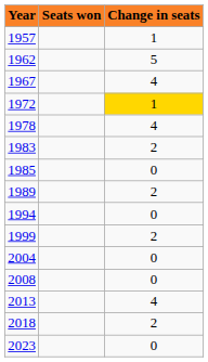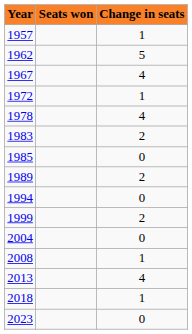1972 | Change in seats: gold background -> no background
2008 | Change in seats: 0 -> 1
2018 | Change in seats: 2 -> 1
